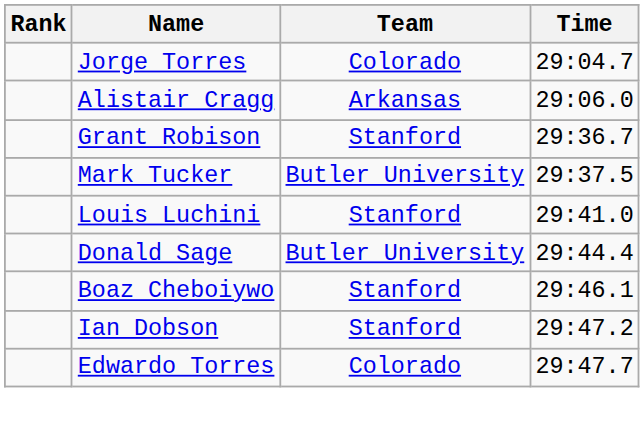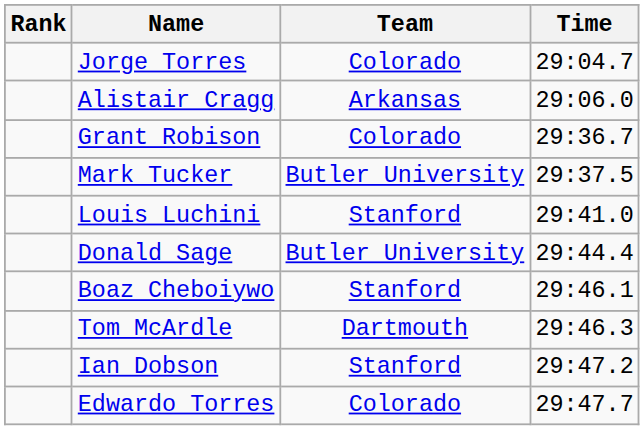Grant Robison | Team: Stanford -> Colorado
+ row: Tom McArdle | Dartmouth | 29:46.3
